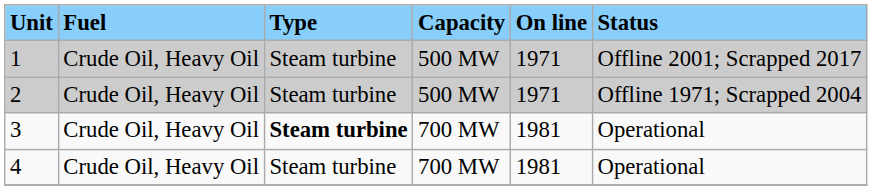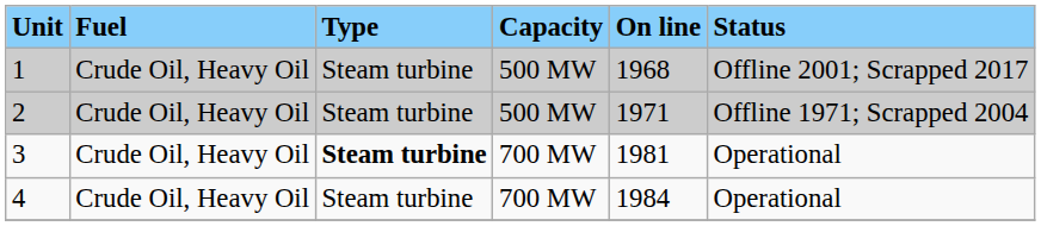1 | On line: 1971 -> 1968
4 | On line: 1981 -> 1984
